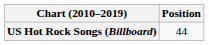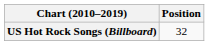US Hot Rock Songs (Billboard) | Position: 44 -> 32
